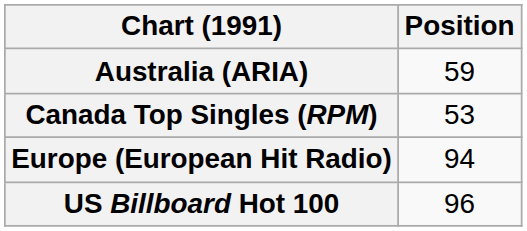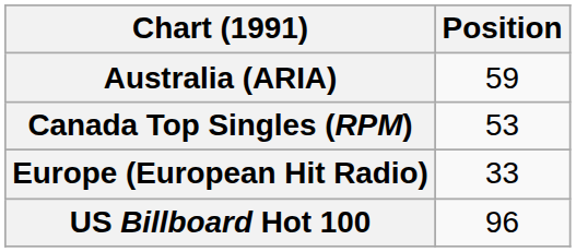Europe (European Hit Radio) | Position: 94 -> 33
